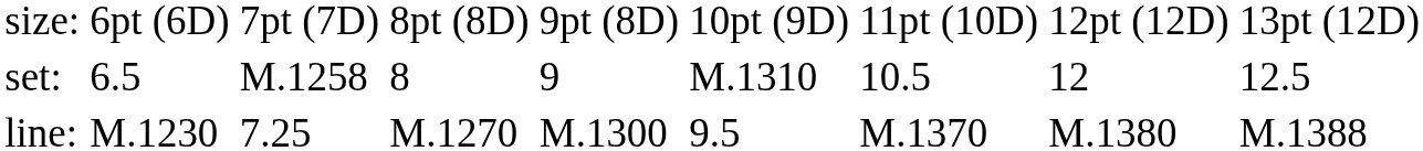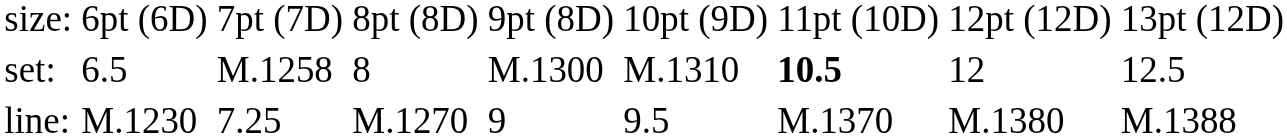set: | column 5: 9 -> M.1300
set: | column 7: normal -> bold
line: | column 5: M.1300 -> 9
